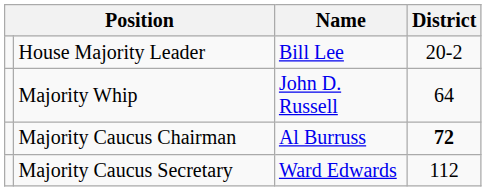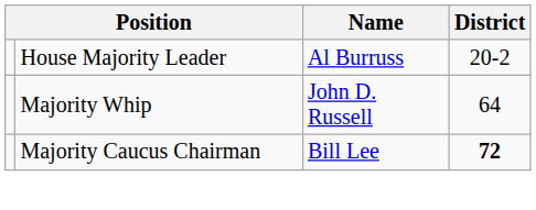House Majority Leader | Name: Bill Lee -> Al Burruss
Majority Caucus Chairman | Name: Al Burruss -> Bill Lee
- row: Majority Caucus Secretary | Ward Edwards | 112
